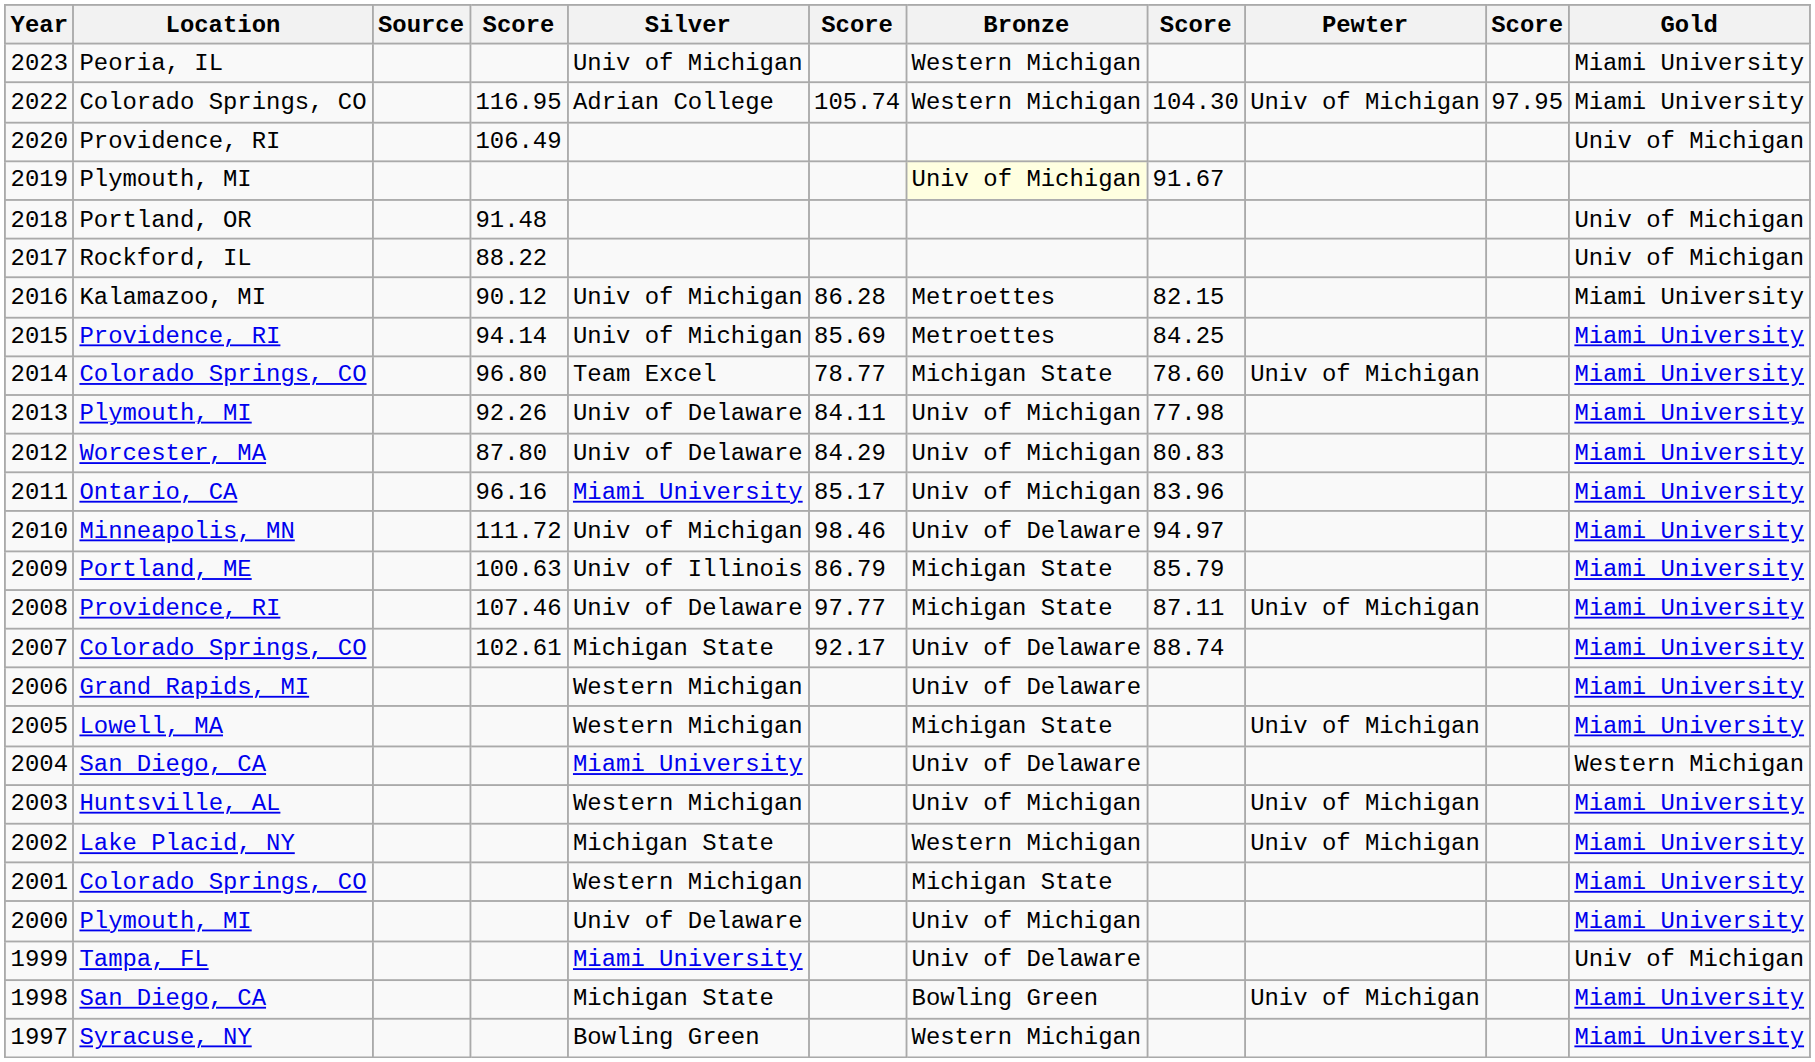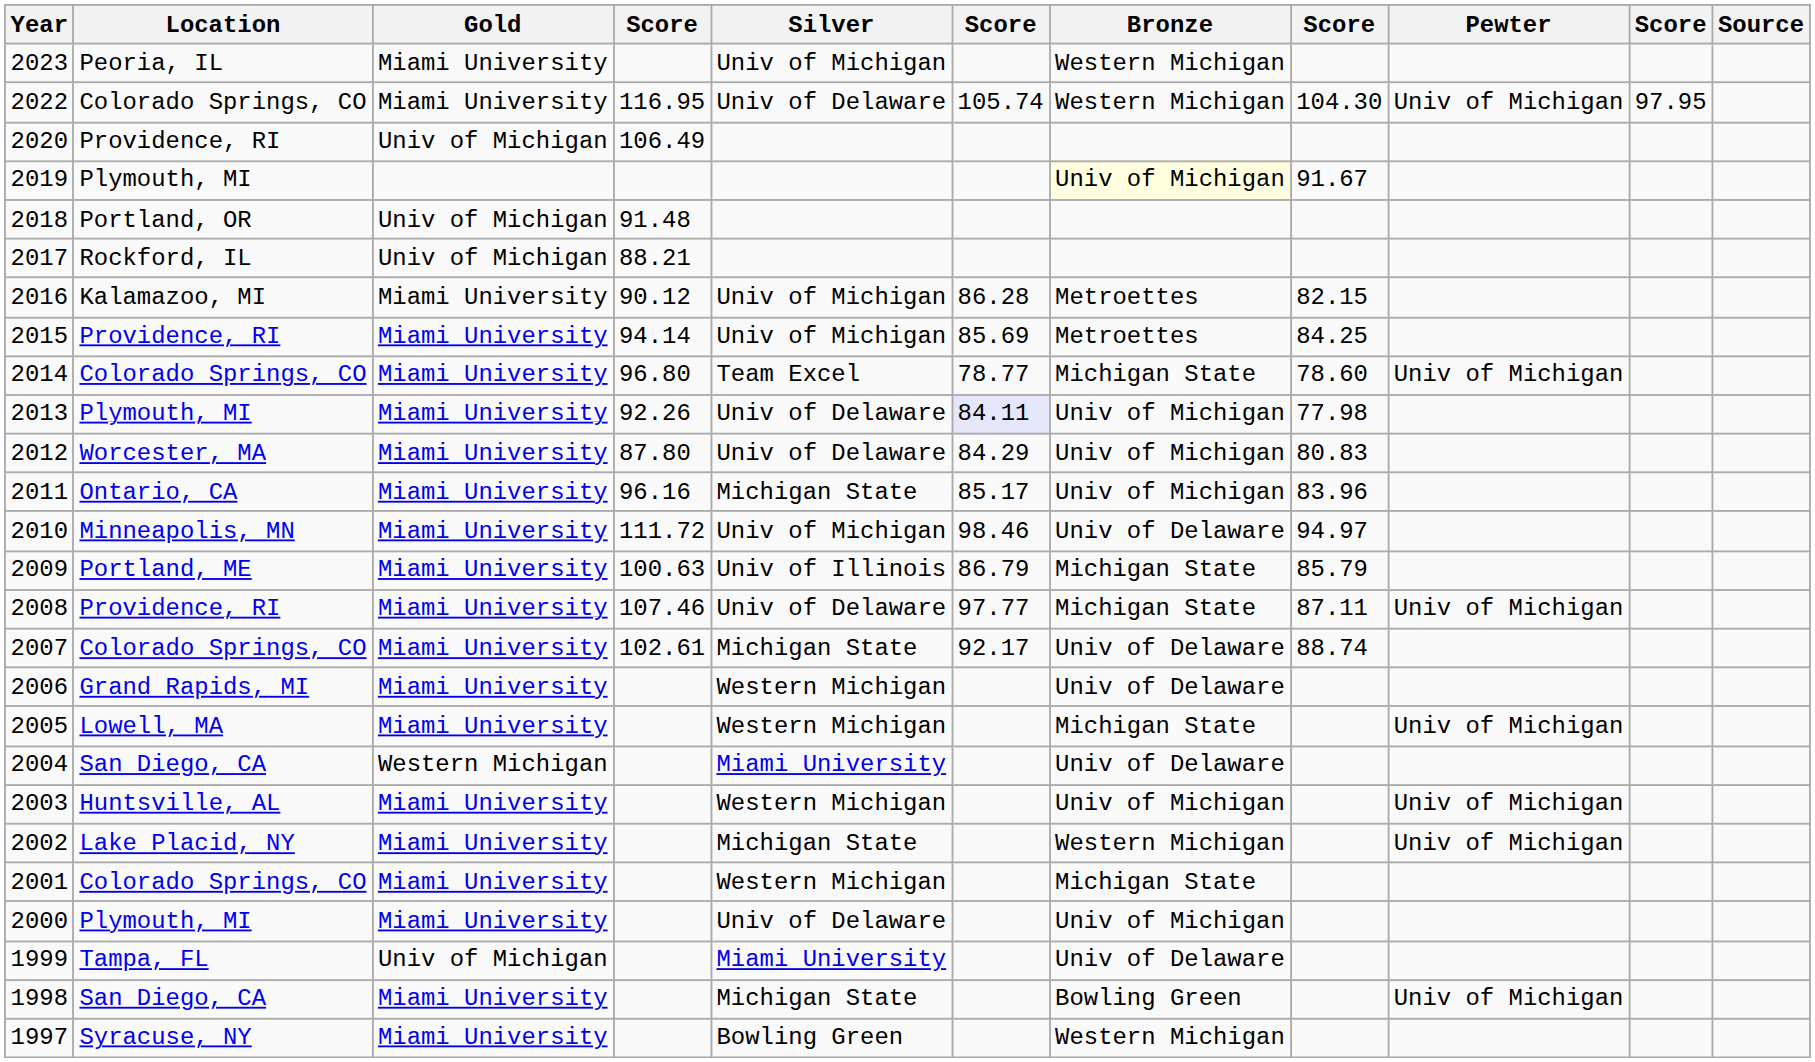columns swapped: Gold <-> Source
2022 | Silver: Adrian College -> Univ of Delaware
2017 | column 4: 88.22 -> 88.21
2013 | column 6: no background -> lavender background
2011 | Silver: Miami University -> Michigan State
